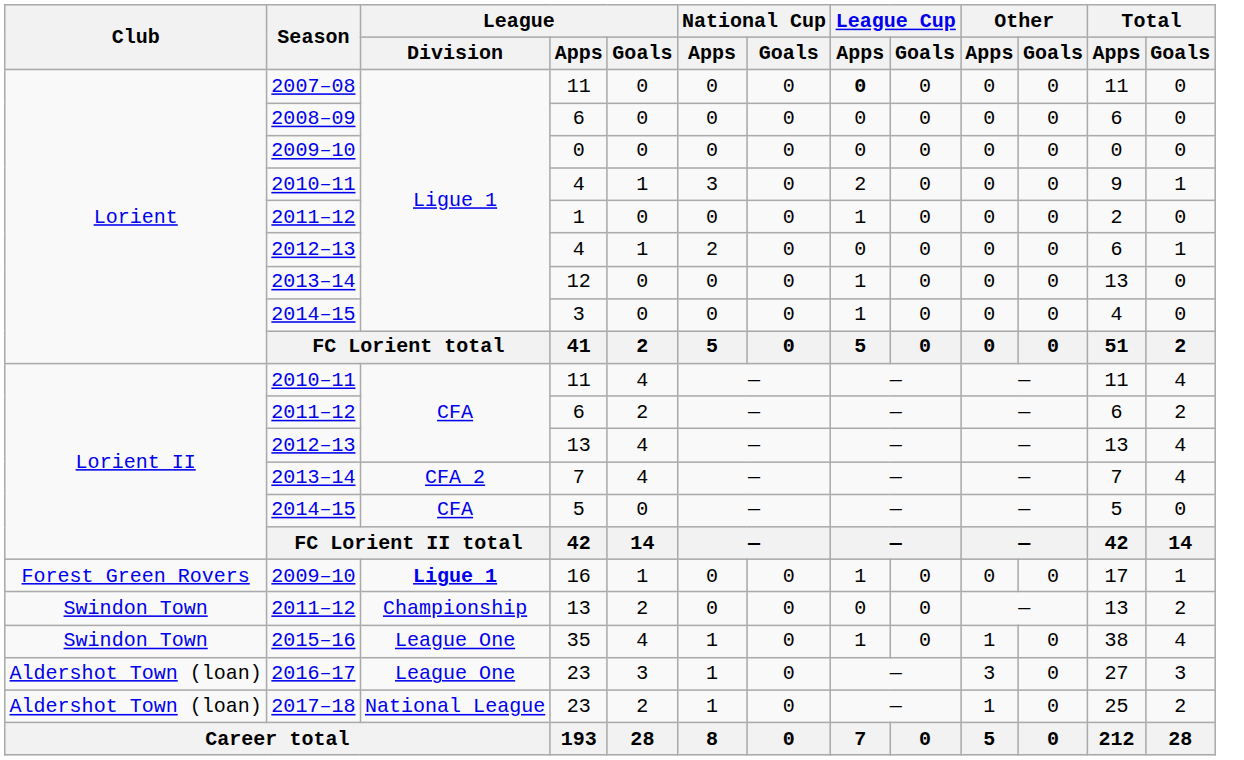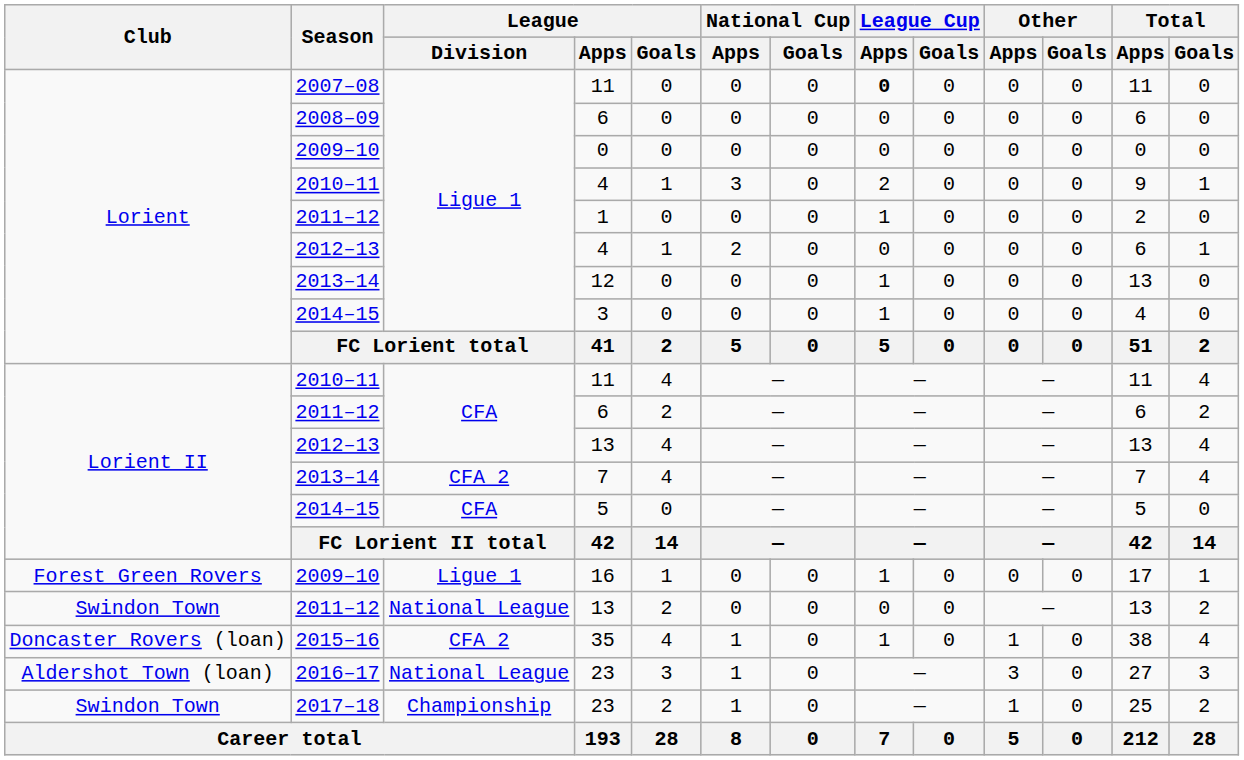16 | League / Division: bold -> normal
2011–12 / 13 | League / Division: Championship -> National League
35 | Club: Swindon Town -> Doncaster Rovers (loan)
35 | League / Division: League One -> CFA 2
2016–17 / 23 | League / Division: League One -> National League
2017–18 / 23 | Club: Aldershot Town (loan) -> Swindon Town
2017–18 / 23 | League / Division: National League -> Championship
